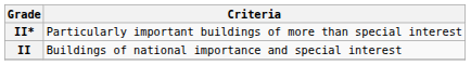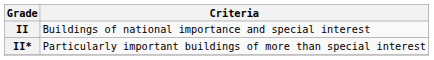rows swapped: II* <-> II
